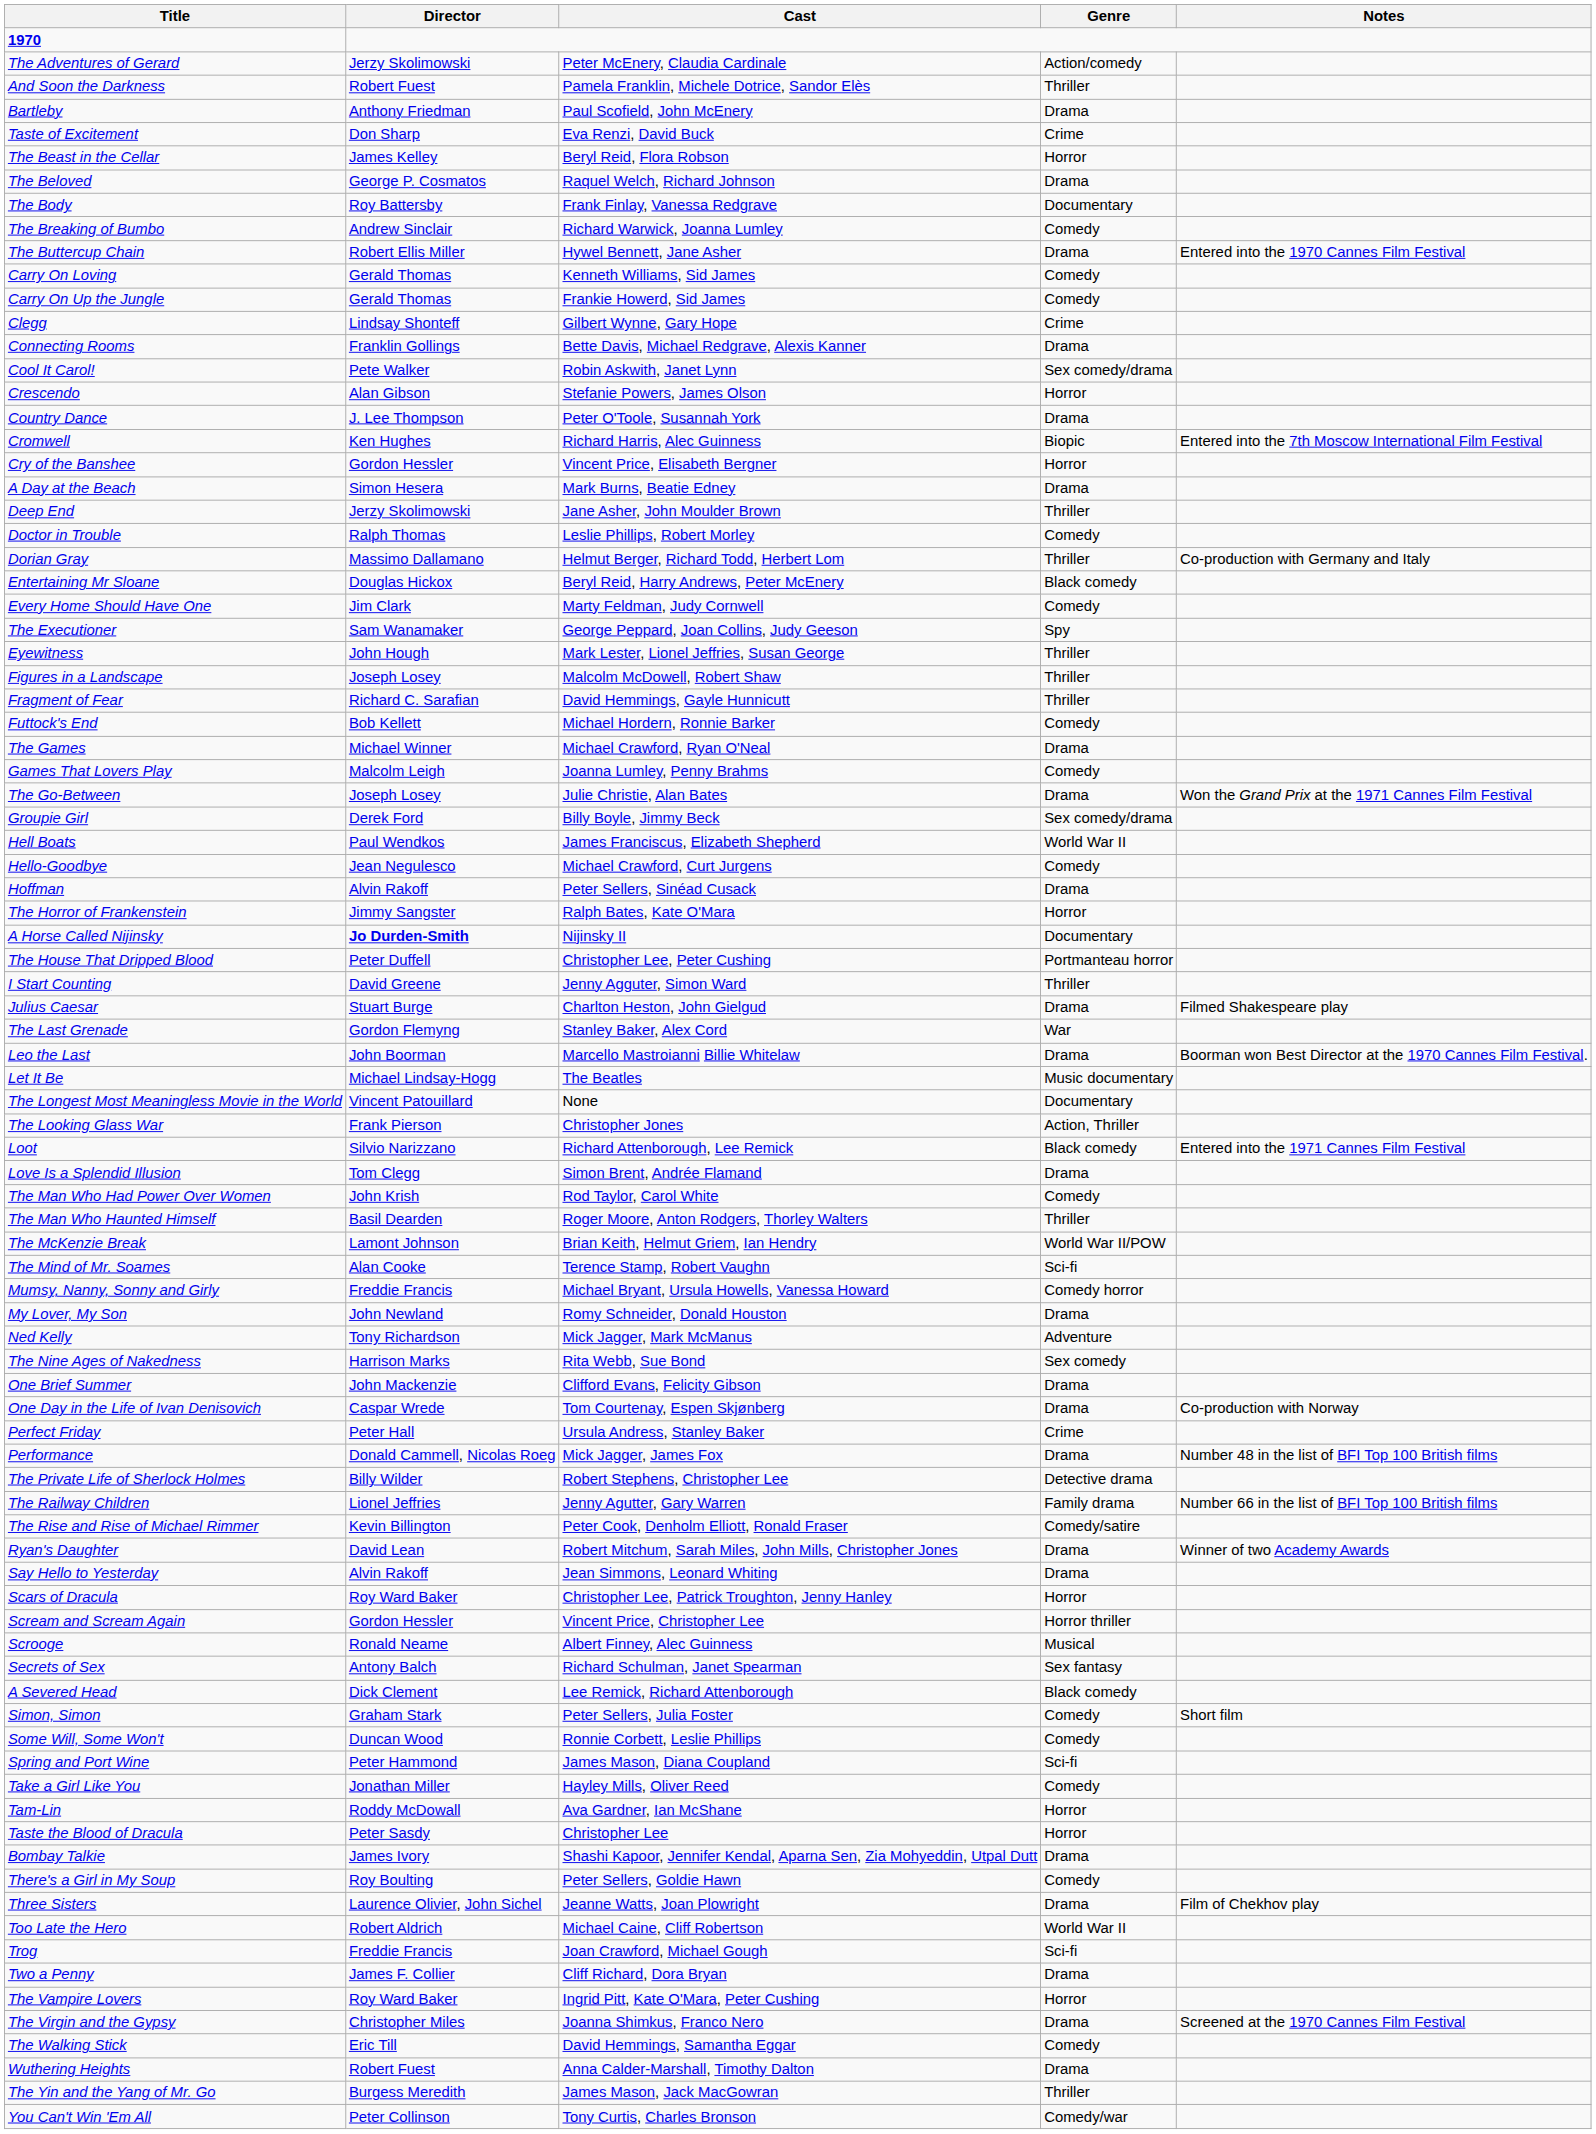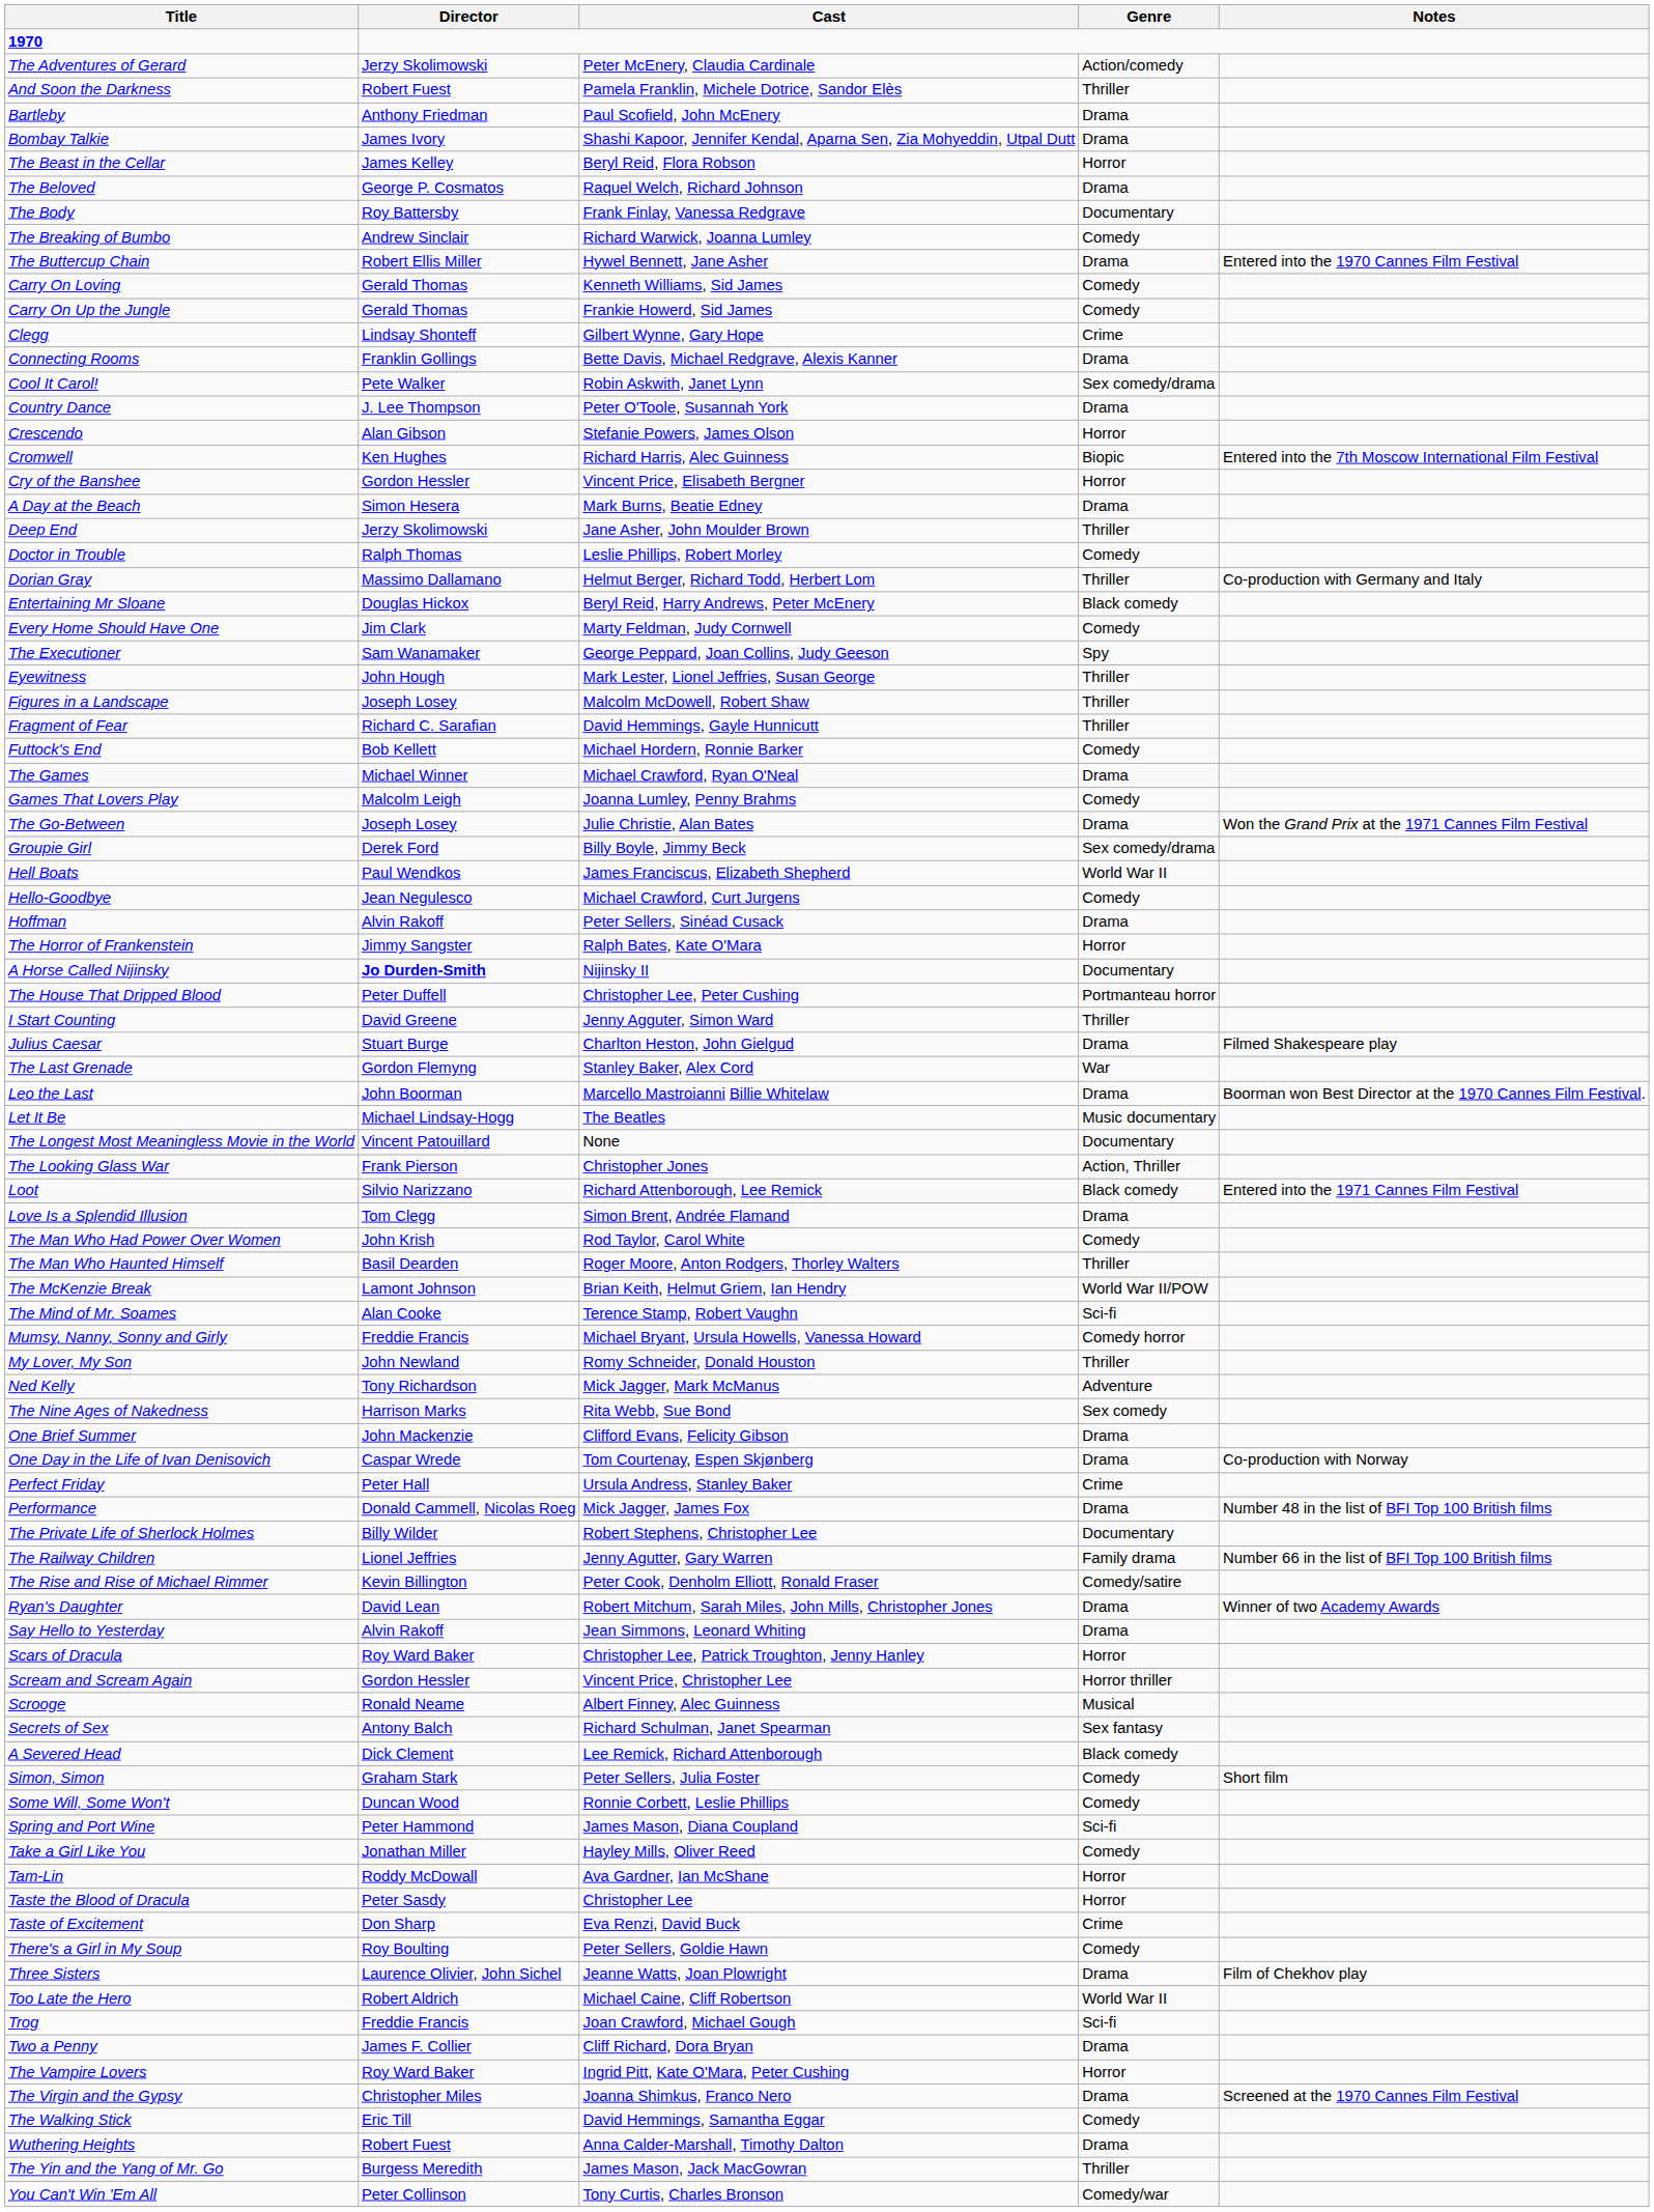rows swapped: Bombay Talkie <-> Taste of Excitement
rows swapped: Country Dance <-> Crescendo
My Lover, My Son | Genre: Drama -> Thriller
The Private Life of Sherlock Holmes | Genre: Detective drama -> Documentary
